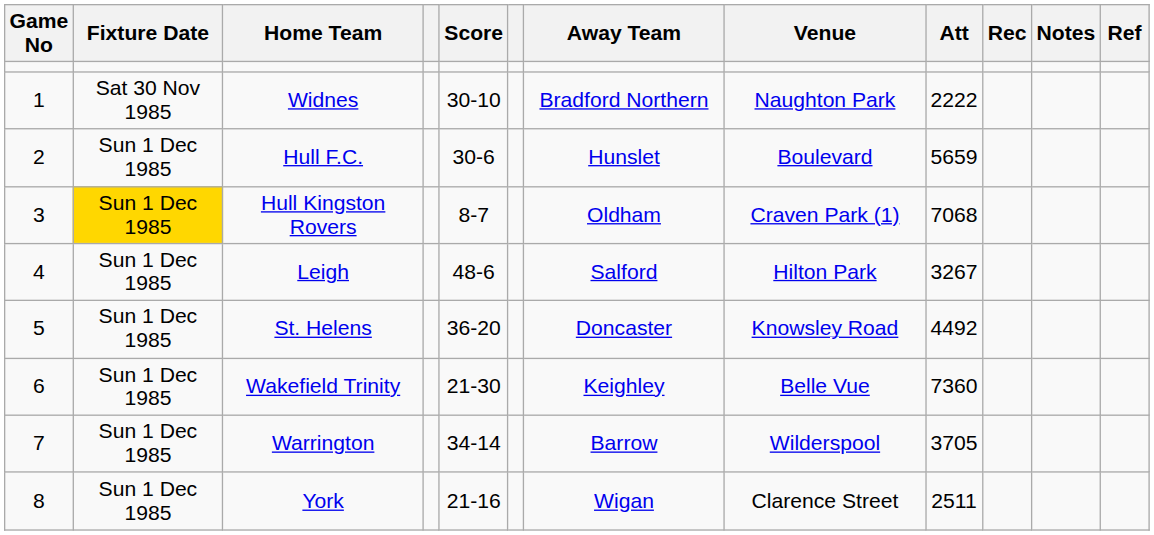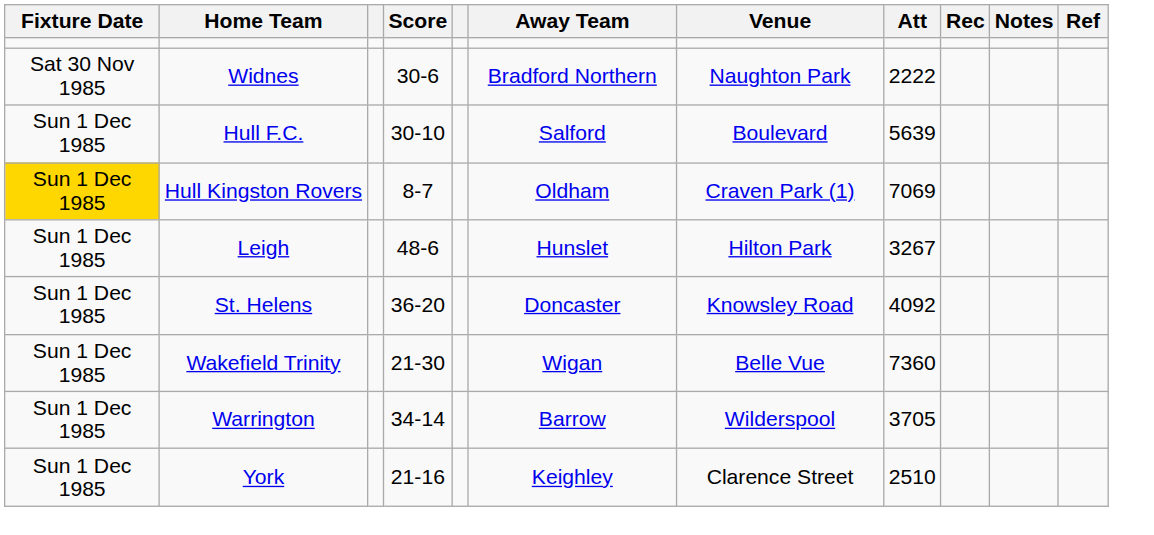- column: Game No | 1 | 2 | 3 | 4 | 5 | 6 | 7 | 8
Widnes | Score: 30-10 -> 30-6
Hull F.C. | Score: 30-6 -> 30-10
Hull F.C. | Away Team: Hunslet -> Salford
Hull F.C. | Att: 5659 -> 5639
Hull Kingston Rovers | Att: 7068 -> 7069
Leigh | Away Team: Salford -> Hunslet
St. Helens | Att: 4492 -> 4092
Wakefield Trinity | Away Team: Keighley -> Wigan
York | Away Team: Wigan -> Keighley
York | Att: 2511 -> 2510
